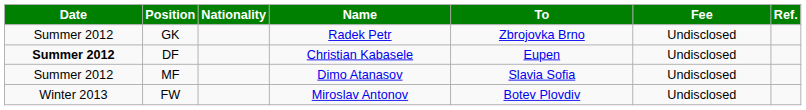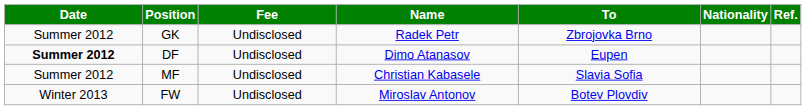columns swapped: Nationality <-> Fee
DF | Name: Christian Kabasele -> Dimo Atanasov
MF | Name: Dimo Atanasov -> Christian Kabasele
